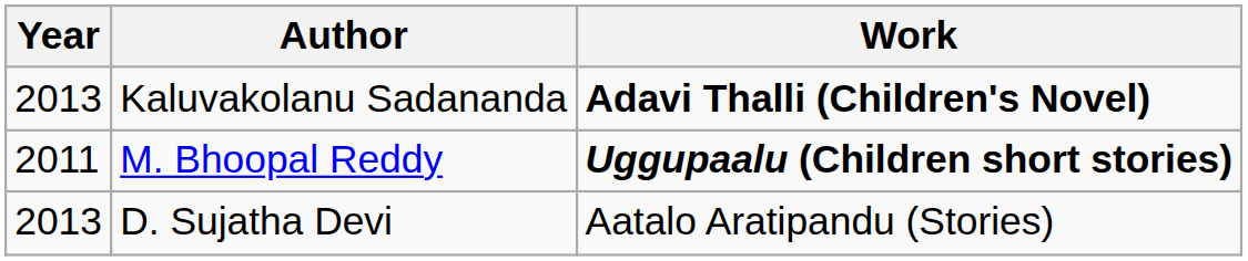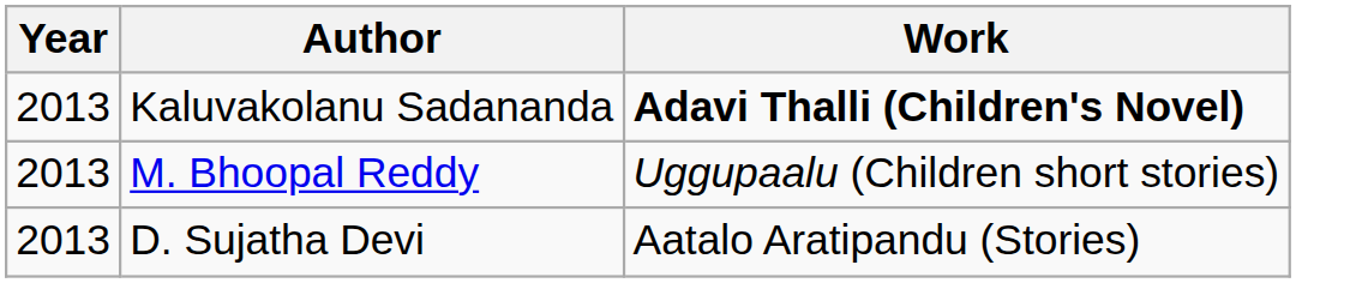M. Bhoopal Reddy | Year: 2011 -> 2013
M. Bhoopal Reddy | Work: bold -> normal
